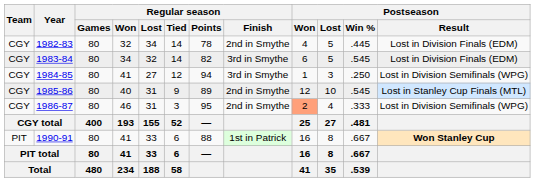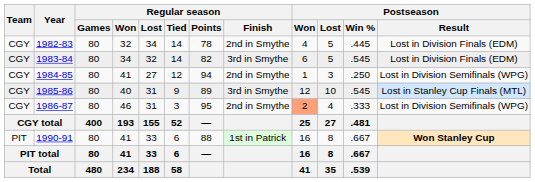1984-85 | Regular season / Finish: 3rd in Smythe -> 2nd in Smythe
1985-86 | Regular season / Finish: 2nd in Smythe -> 3rd in Smythe
